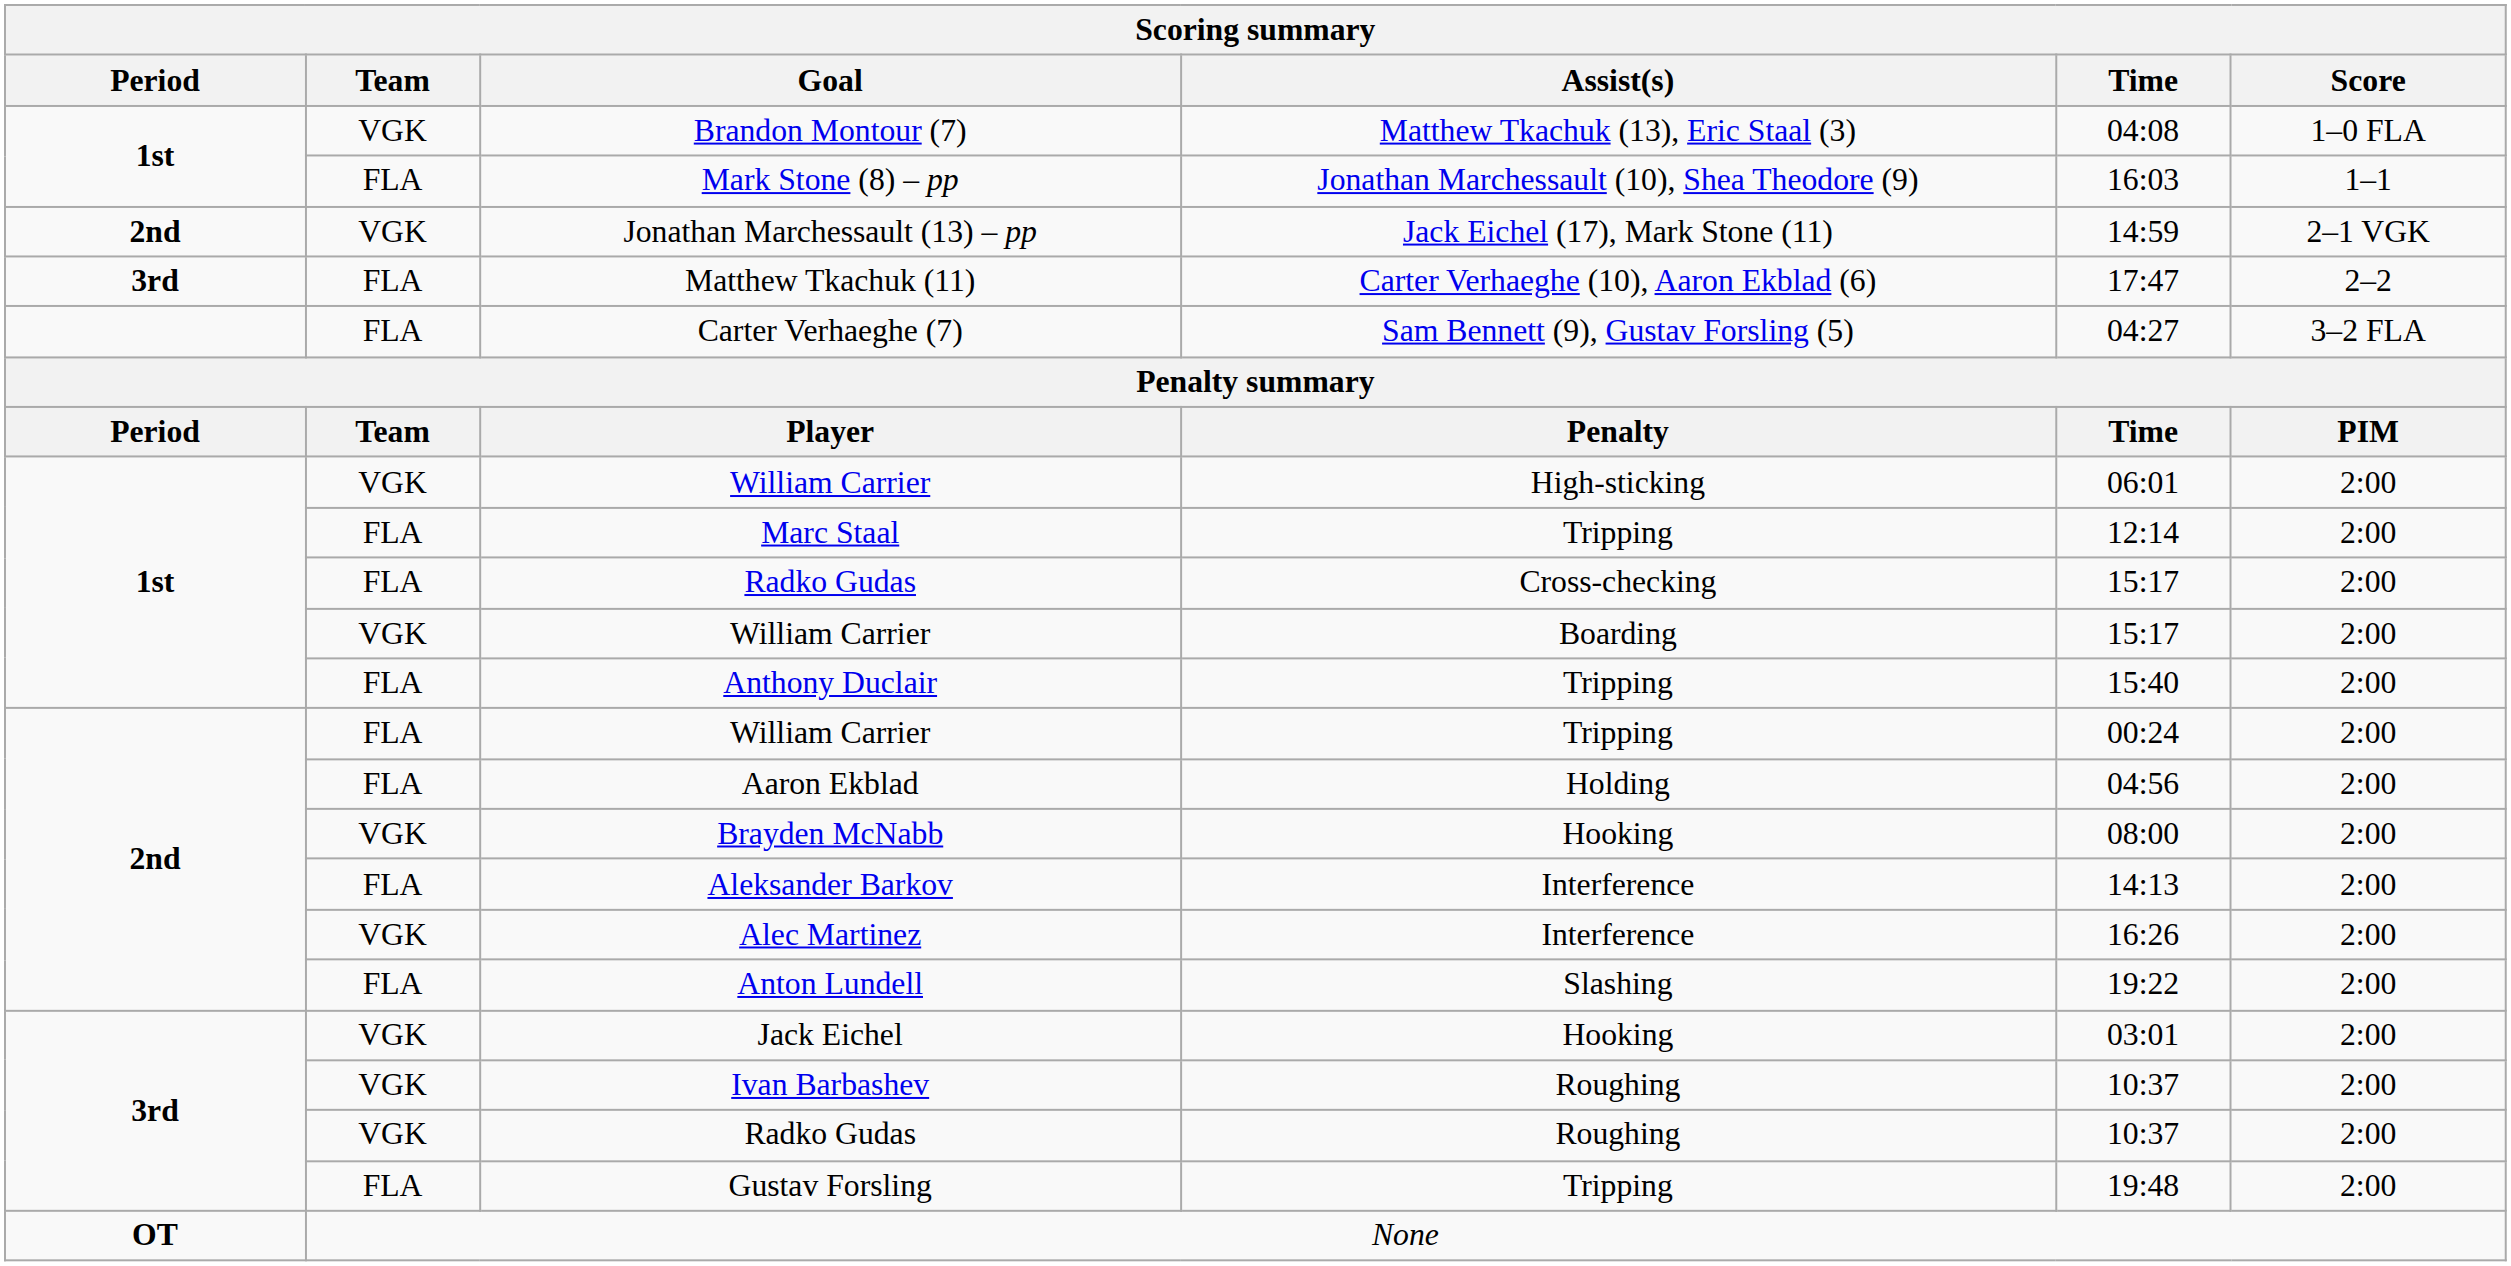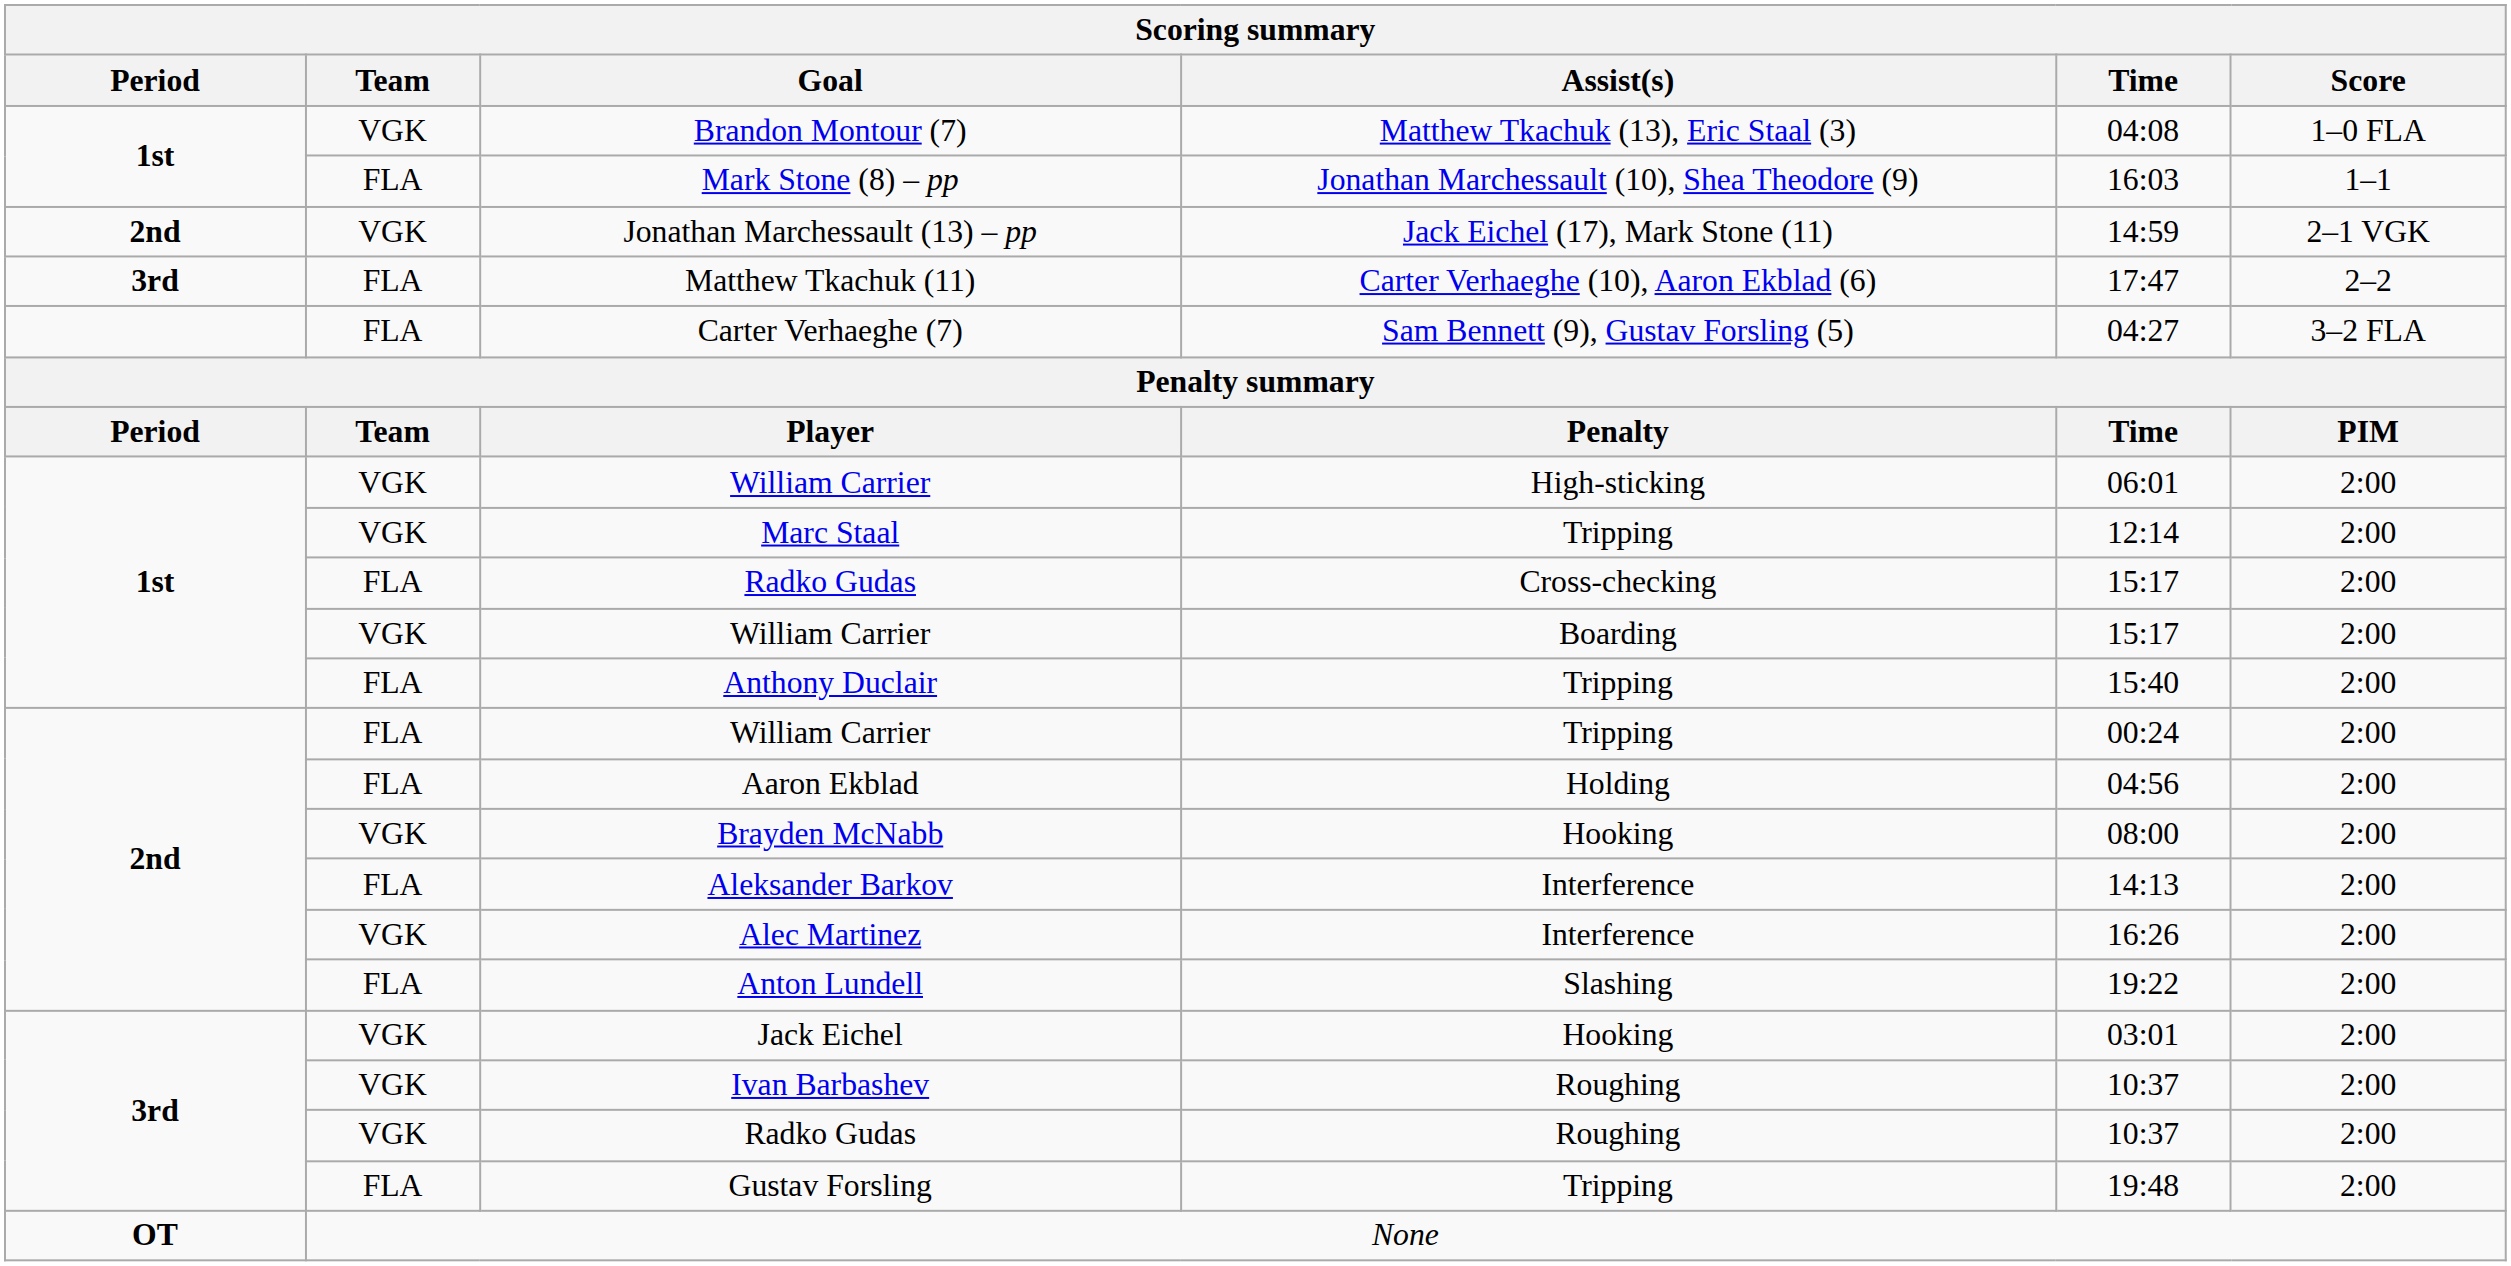Marc Staal | Team: FLA -> VGK
